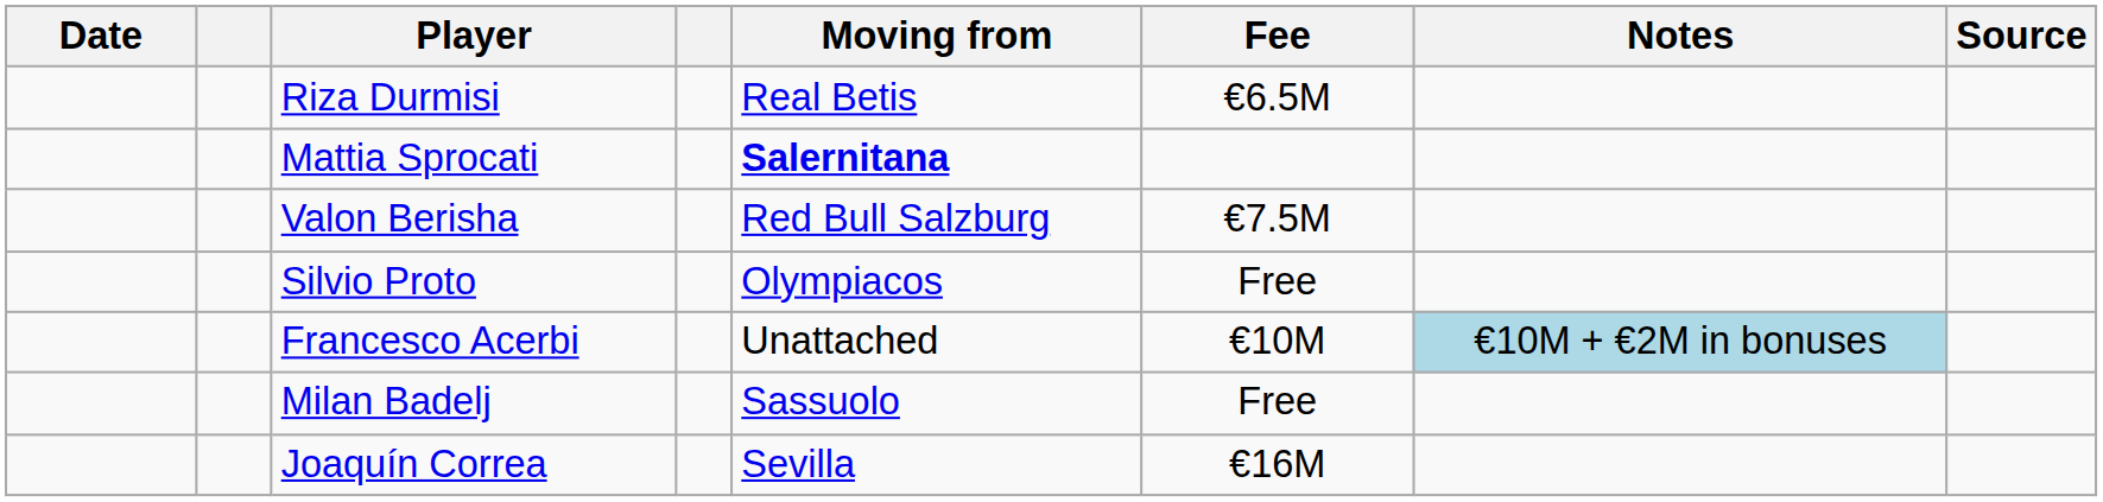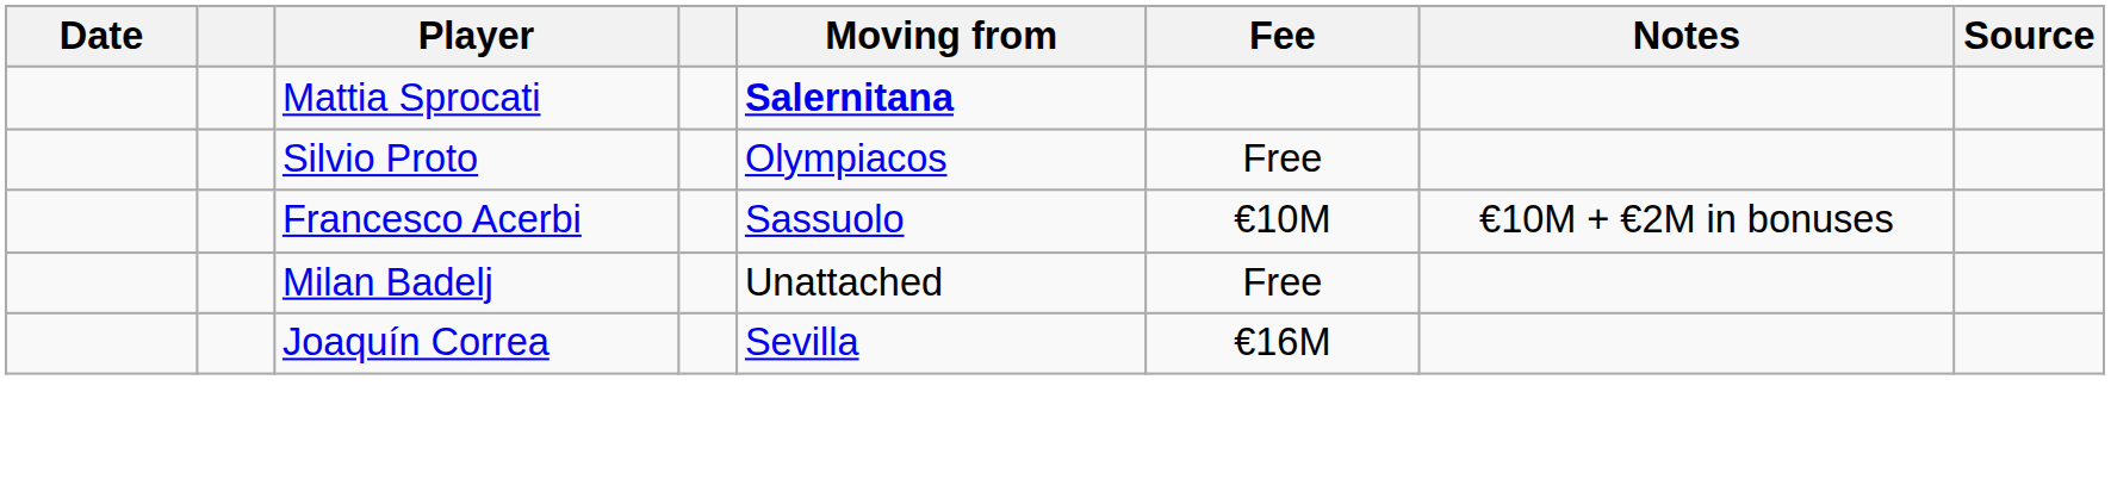- row: Riza Durmisi | Real Betis | €6.5M
- row: Valon Berisha | Red Bull Salzburg | €7.5M
Francesco Acerbi | Moving from: Unattached -> Sassuolo
Francesco Acerbi | Notes: lightblue background -> no background
Milan Badelj | Moving from: Sassuolo -> Unattached
